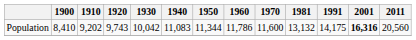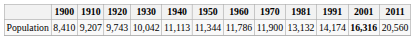Population | 1910: 9,202 -> 9,207
Population | 1940: 11,083 -> 11,113
Population | 1970: 11,600 -> 11,900
Population | 1991: 14,175 -> 14,174
